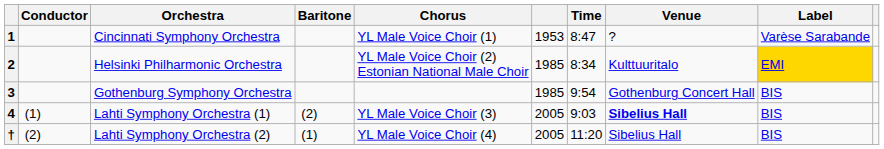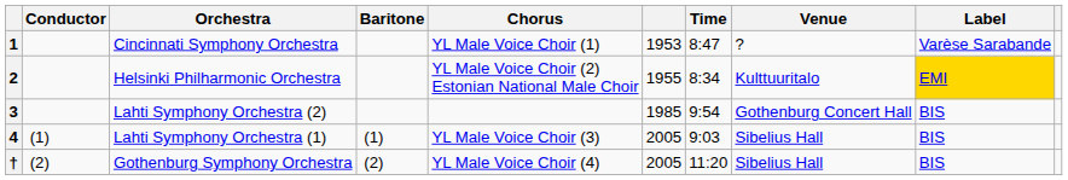2 | column 6: 1985 -> 1955
3 | Orchestra: Gothenburg Symphony Orchestra -> Lahti Symphony Orchestra (2)
4 | Baritone: (2) -> (1)
4 | Venue: bold -> normal
† | Orchestra: Lahti Symphony Orchestra (2) -> Gothenburg Symphony Orchestra
† | Baritone: (1) -> (2)
